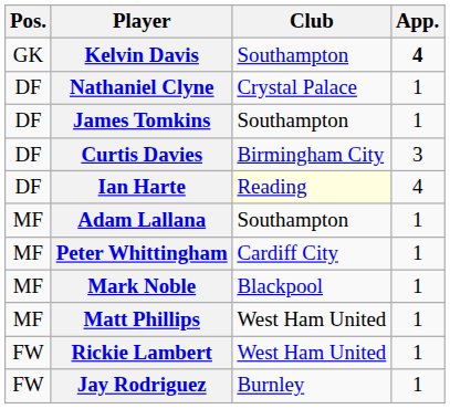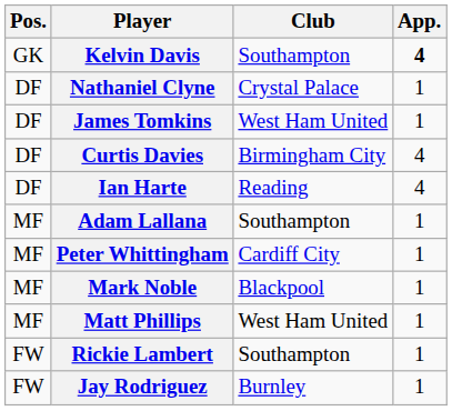James Tomkins | Club: Southampton -> West Ham United
Curtis Davies | App.: 3 -> 4
Ian Harte | Club: lightyellow background -> no background
Rickie Lambert | Club: West Ham United -> Southampton
